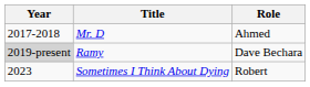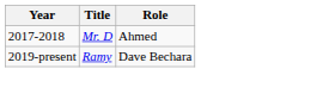Ramy | Year: lightgrey background -> no background
- row: 2023 | Sometimes I Think About Dying | Robert
